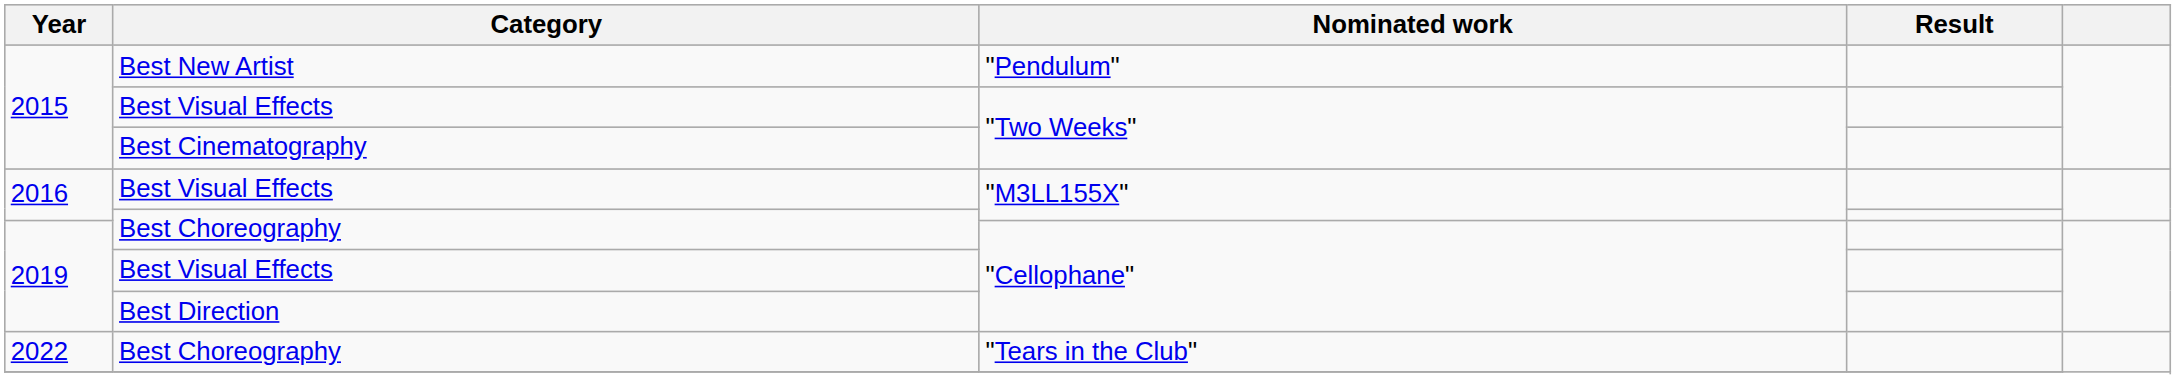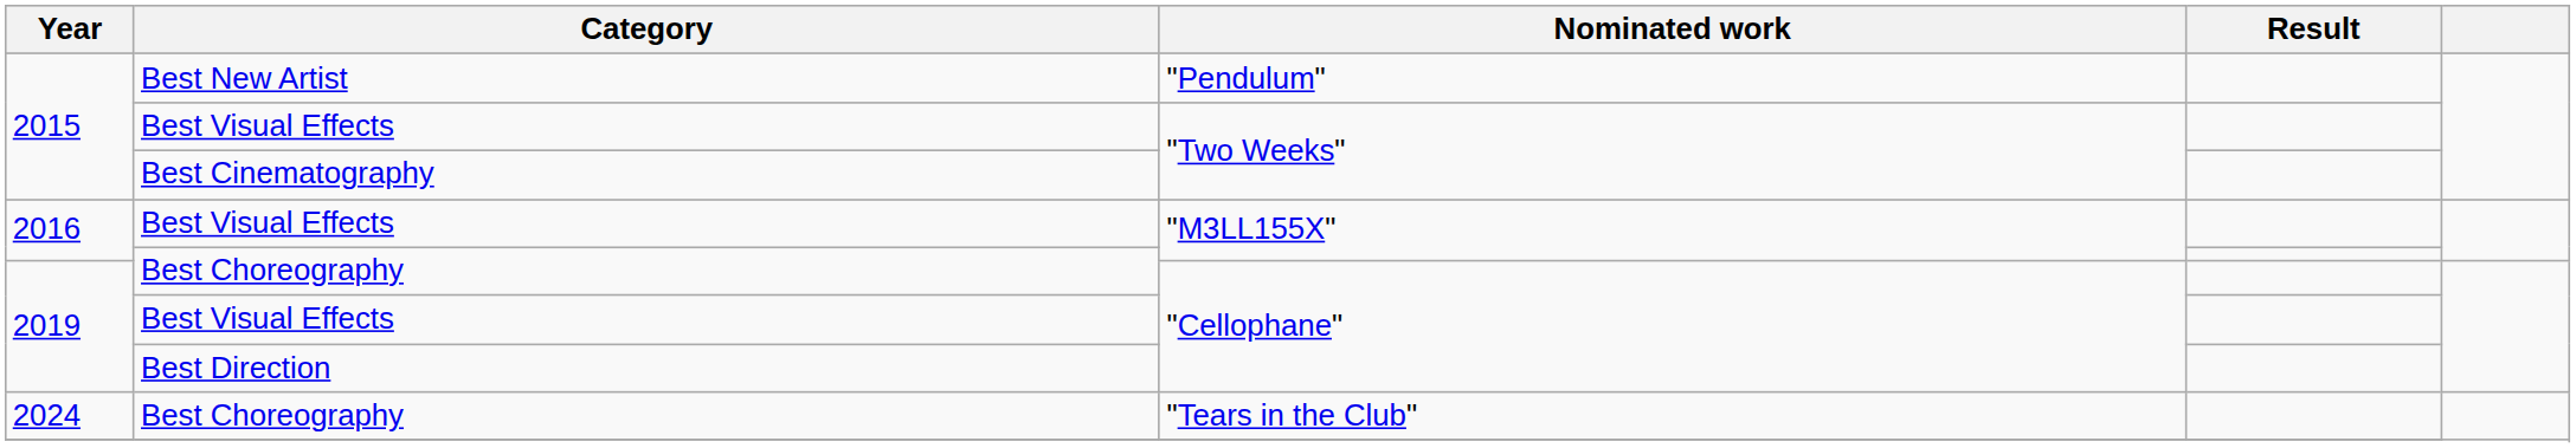Best Choreography / "Tears in the Club" | Year: 2022 -> 2024
